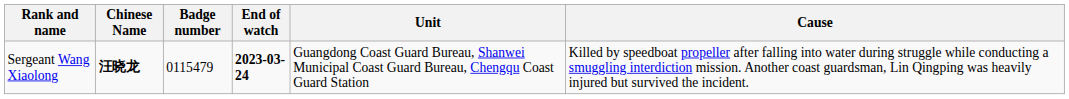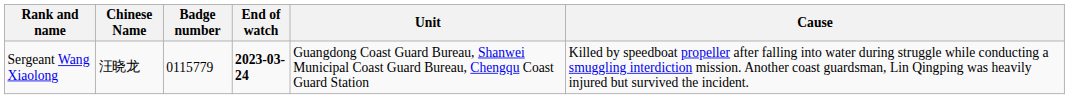Sergeant Wang Xiaolong | Chinese Name: bold -> normal
Sergeant Wang Xiaolong | Badge number: 0115479 -> 0115779
